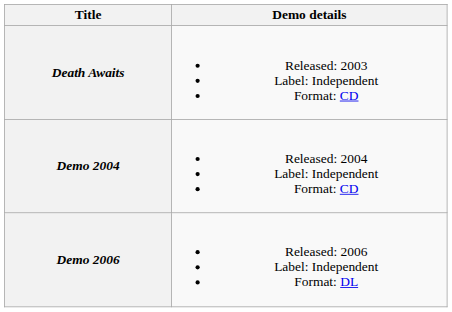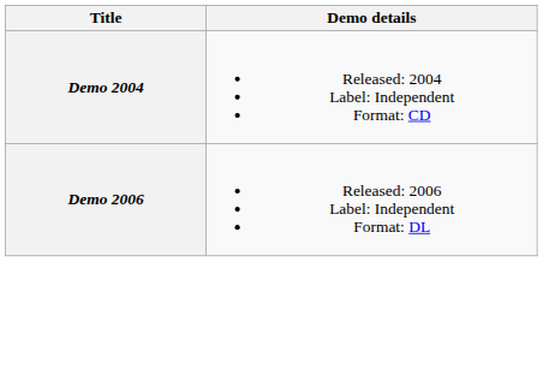- row: Death Awaits | Released: 2003 Label: Independent Format: CD
